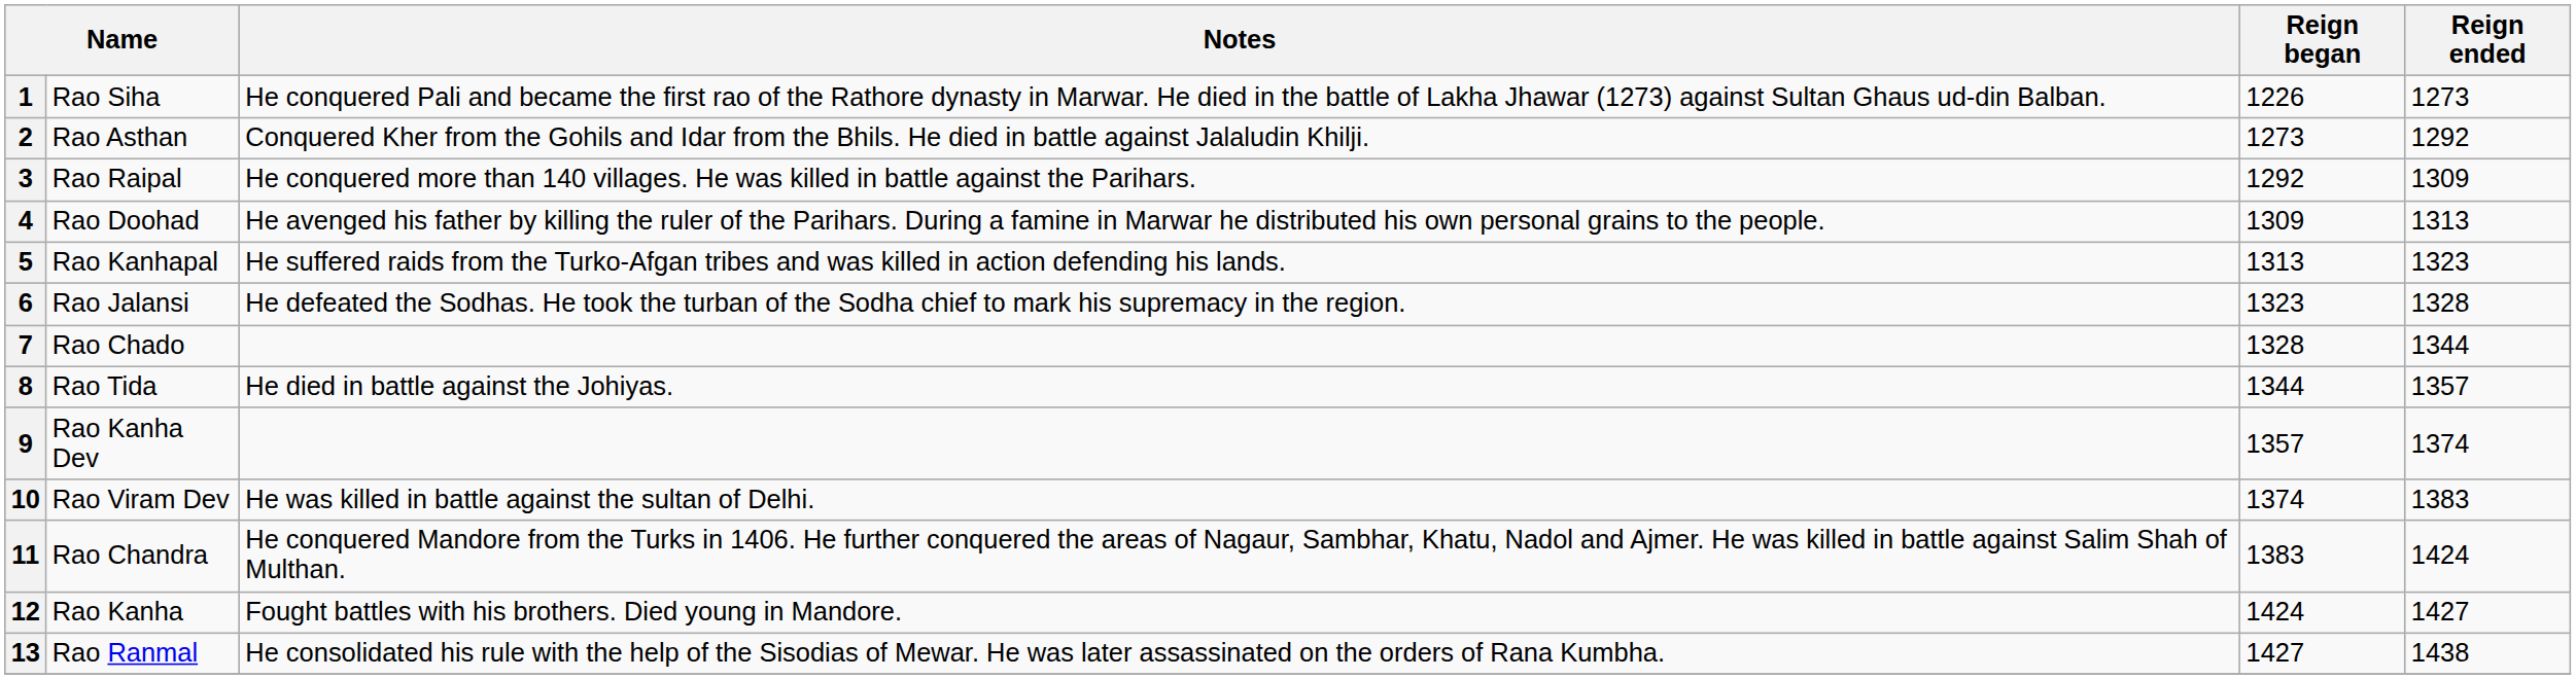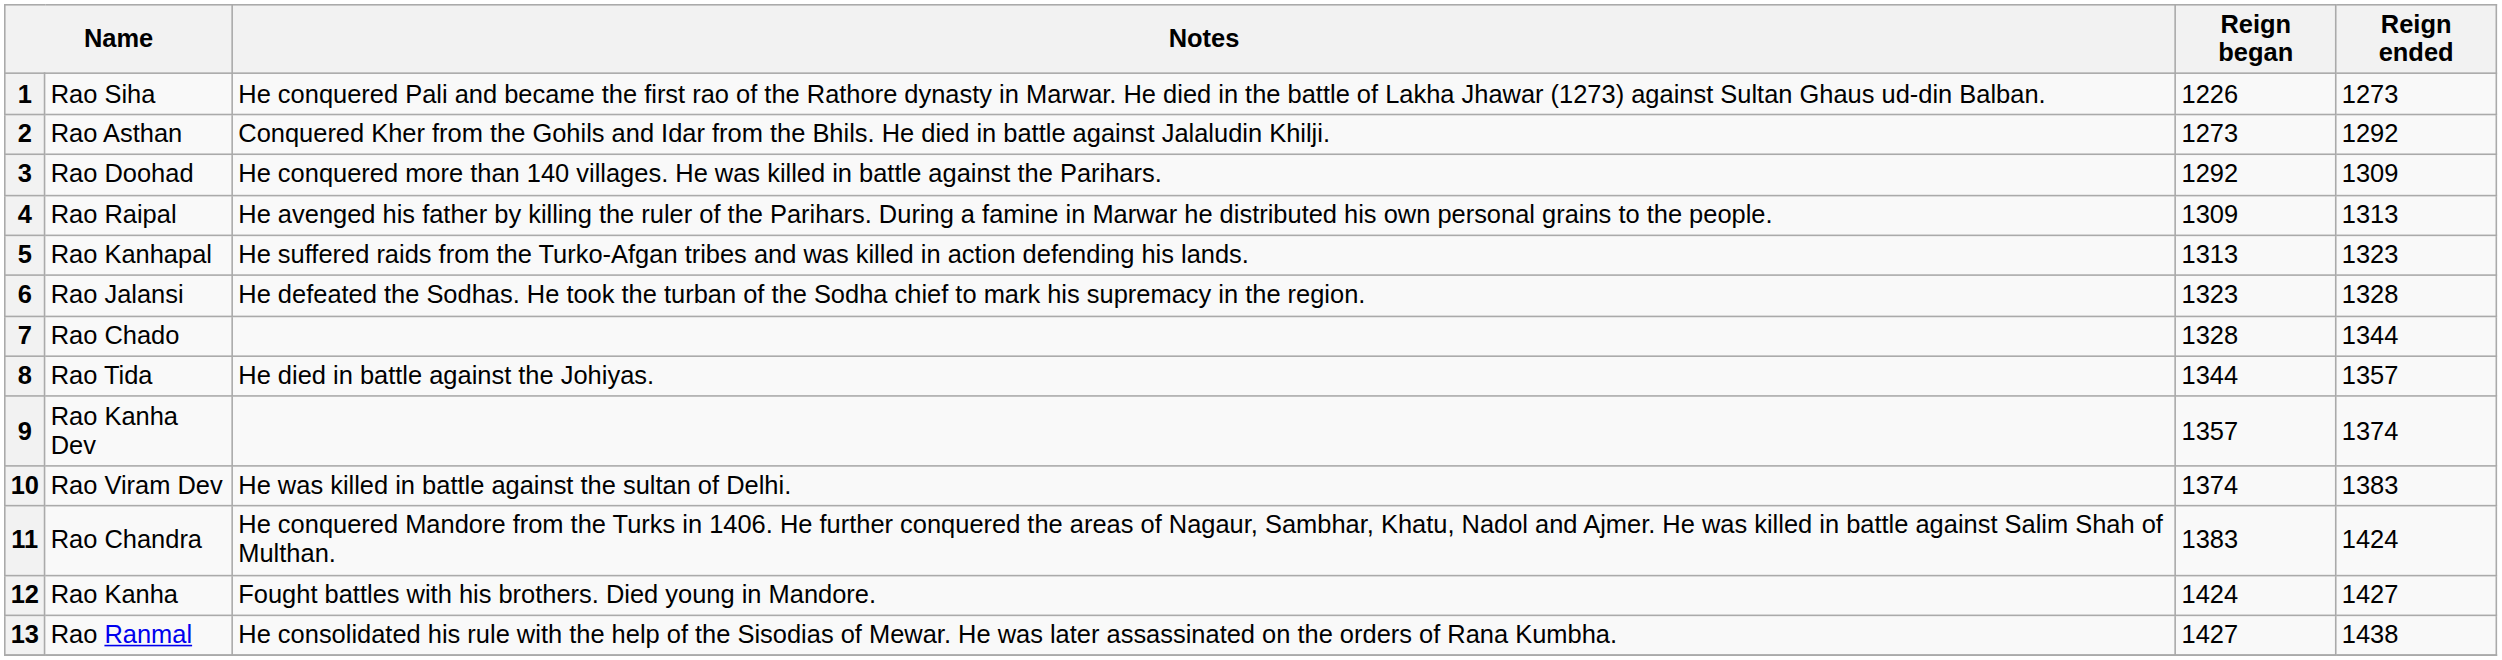3 | column 2: Rao Raipal -> Rao Doohad
4 | column 2: Rao Doohad -> Rao Raipal
